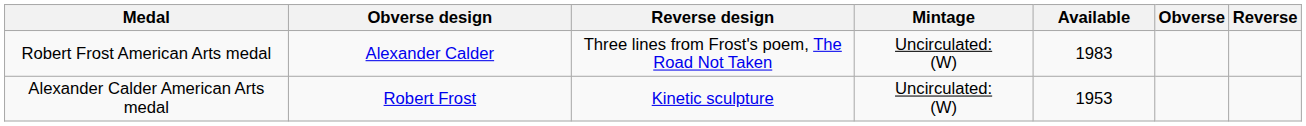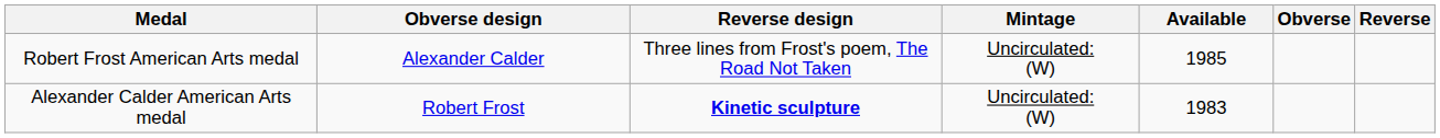Robert Frost American Arts medal | Available: 1983 -> 1985
Alexander Calder American Arts medal | Reverse design: normal -> bold
Alexander Calder American Arts medal | Available: 1953 -> 1983
